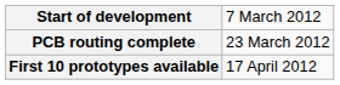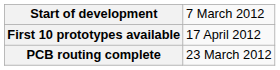rows swapped: PCB routing complete <-> First 10 prototypes available
